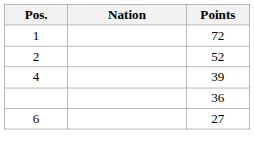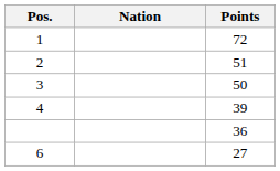2 | Points: 52 -> 51
+ row: 3 | 50
